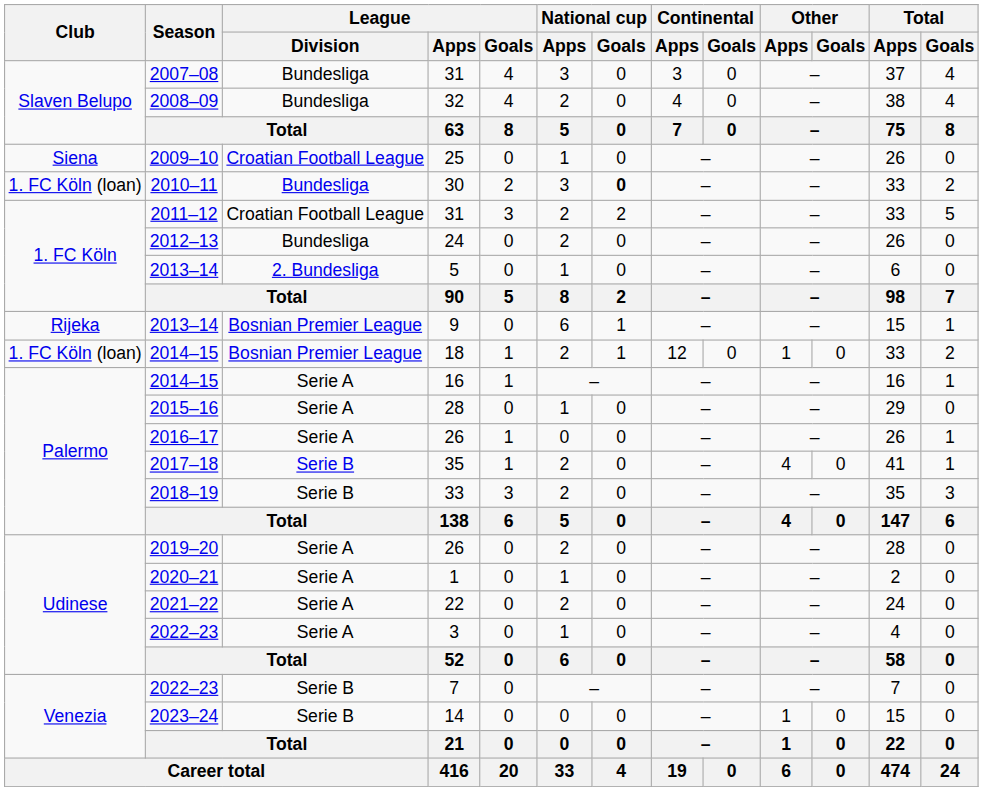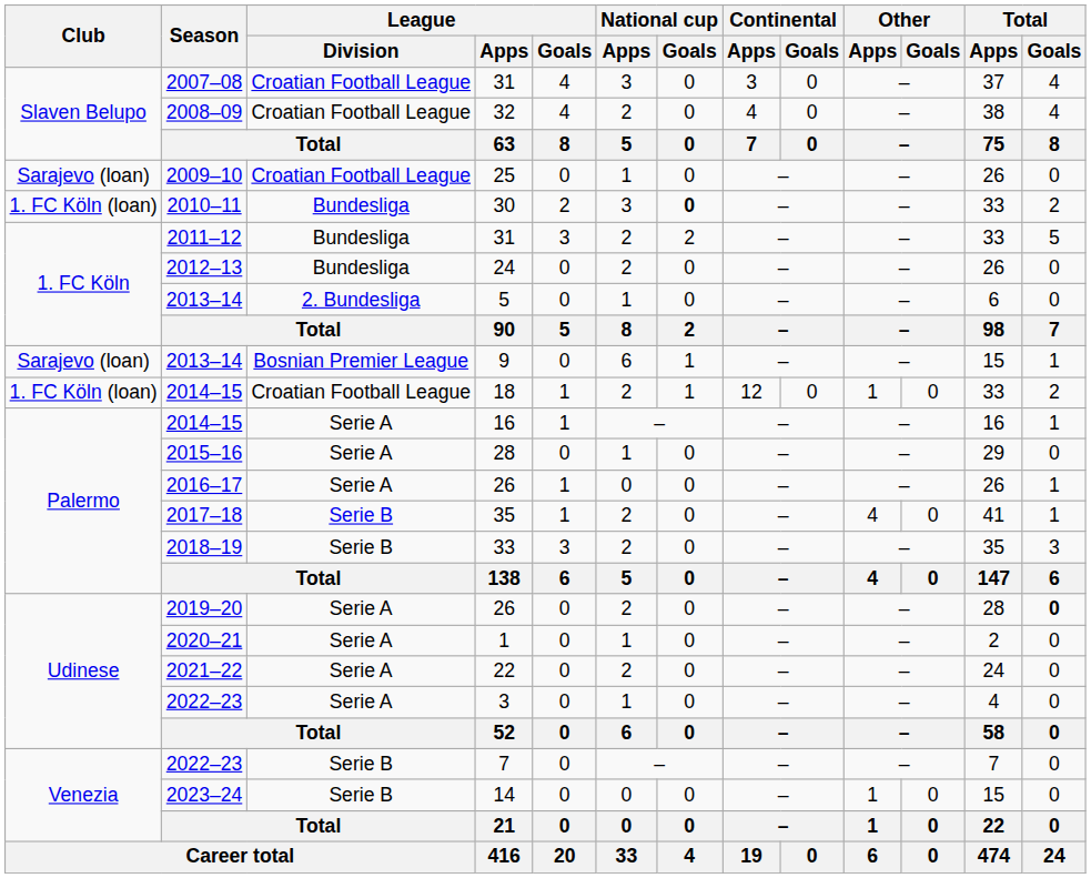2007–08 / 31 | League / Division: Bundesliga -> Croatian Football League
32 | League / Division: Bundesliga -> Croatian Football League
25 | Club: Siena -> Sarajevo (loan)
2011–12 / 31 | League / Division: Croatian Football League -> Bundesliga
9 | Club: Rijeka -> Sarajevo (loan)
18 | League / Division: Bosnian Premier League -> Croatian Football League
2019–20 / 26 | Total / Goals: normal -> bold
